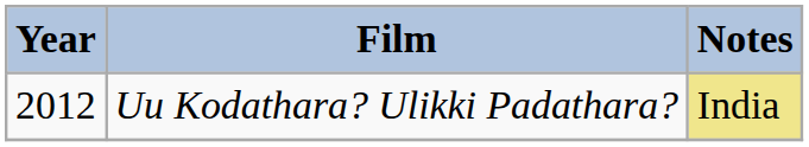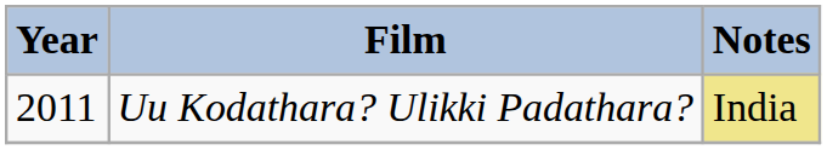Uu Kodathara? Ulikki Padathara? | Year: 2012 -> 2011
